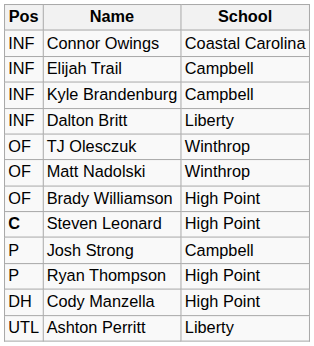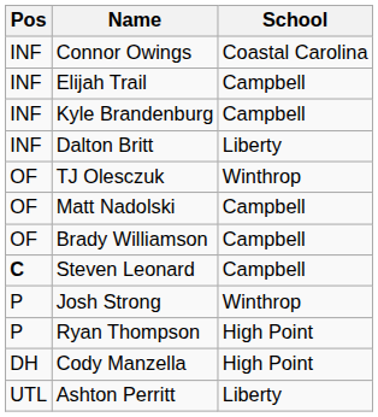Matt Nadolski | School: Winthrop -> Campbell
Brady Williamson | School: High Point -> Campbell
Steven Leonard | School: High Point -> Campbell
Josh Strong | School: Campbell -> Winthrop
